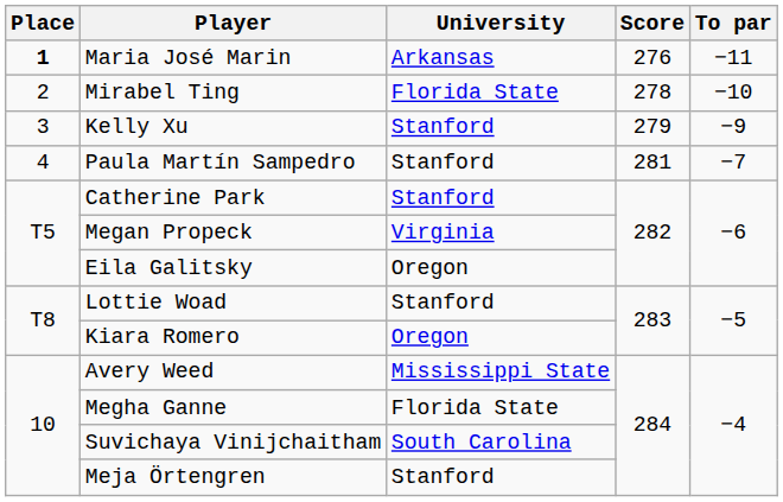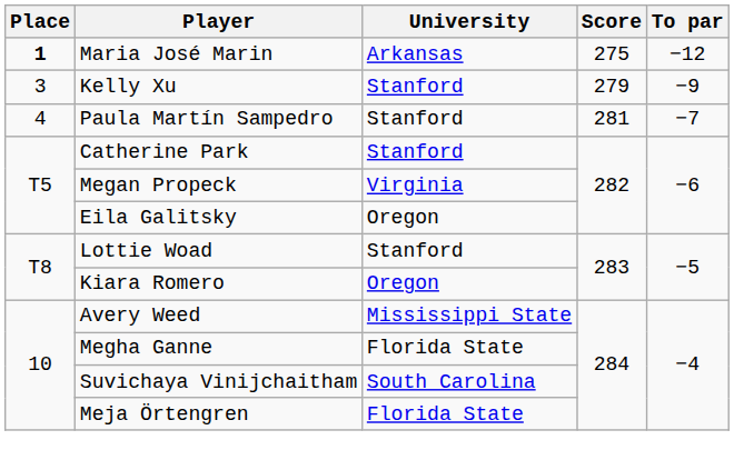Maria José Marin | Score: 276 -> 275
Maria José Marin | To par: −11 -> −12
- row: 2 | Mirabel Ting | Florida State | 278 | −10
Meja Örtengren | University: Stanford -> Florida State
